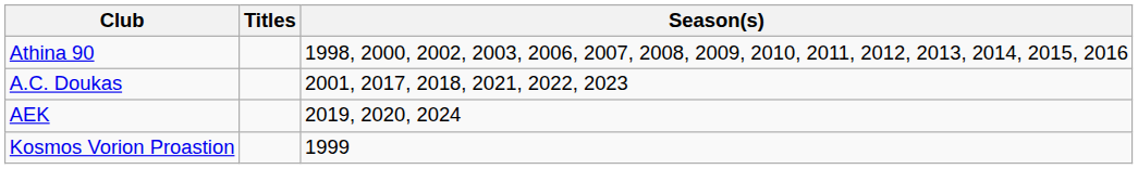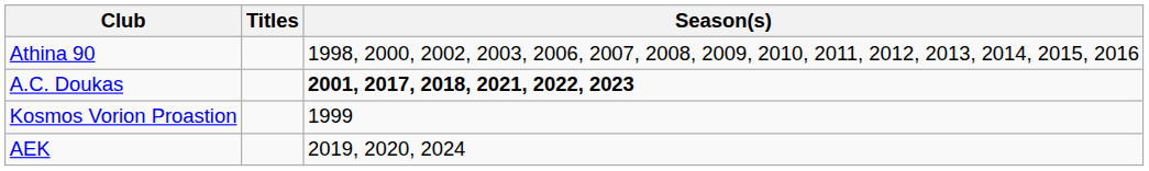A.C. Doukas | Season(s): normal -> bold
rows swapped: ΑΕΚ <-> Kosmos Vorion Proastion
